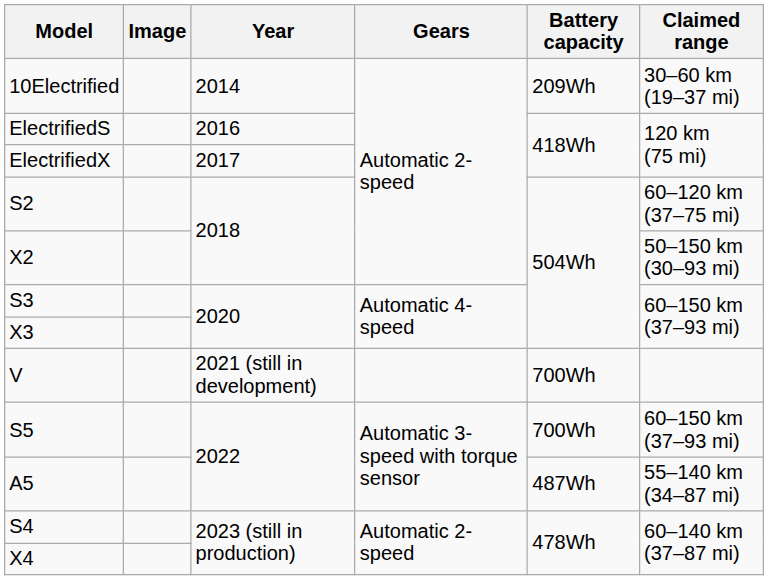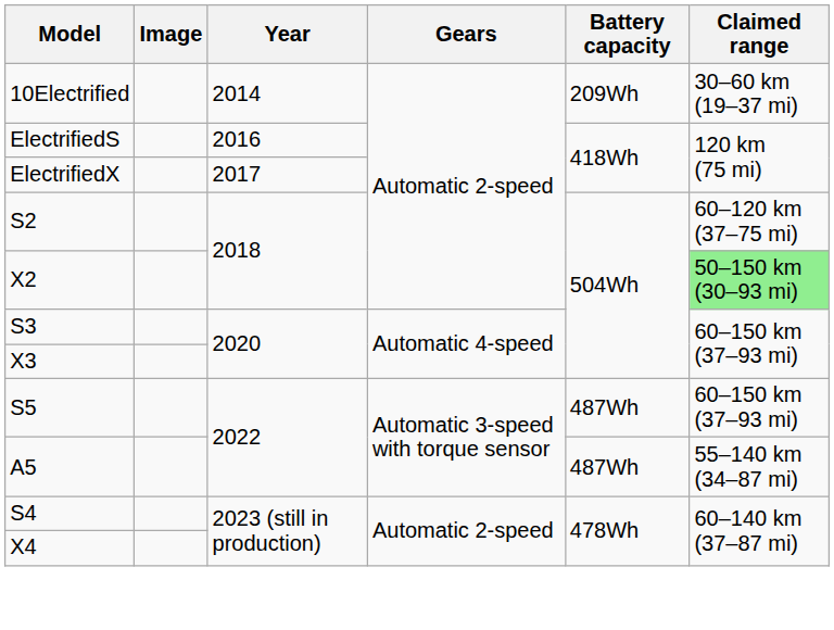X2 | Claimed range: no background -> lightgreen background
- row: V | 2021 (still in development) | 700Wh
S5 | Battery capacity: 700Wh -> 487Wh
